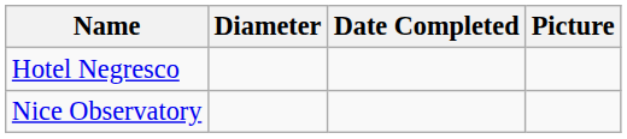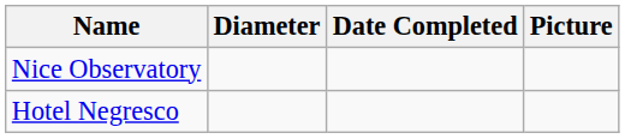rows swapped: Nice Observatory <-> Hotel Negresco
